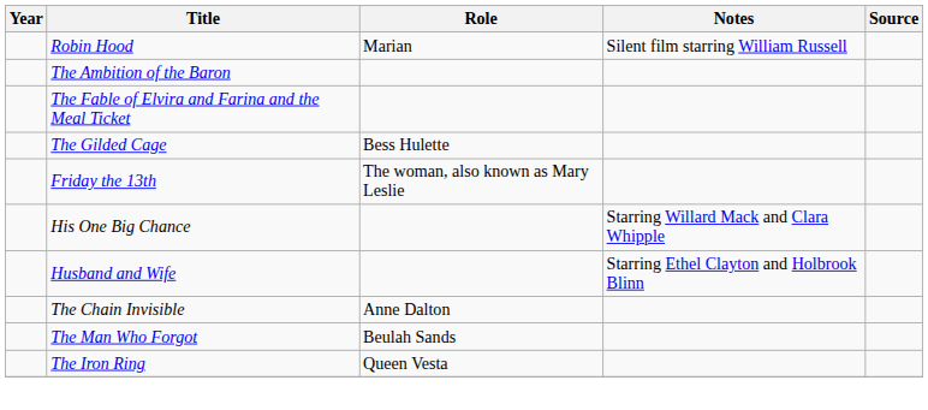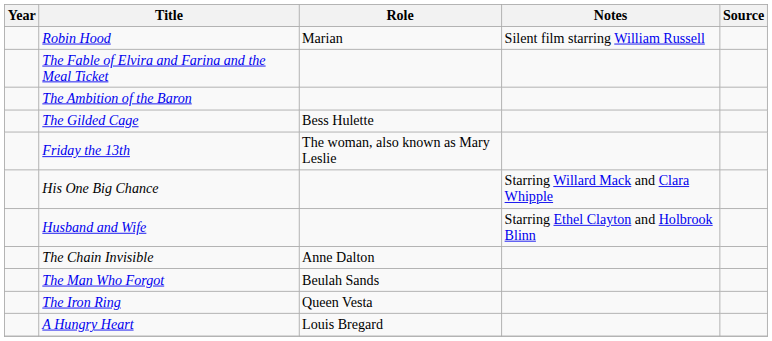rows swapped: The Ambition of the Baron <-> The Fable of Elvira and Farina and the Meal Ticket
+ row: A Hungry Heart | Louis Bregard
